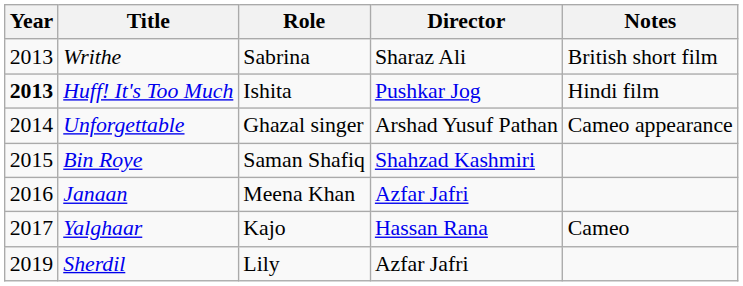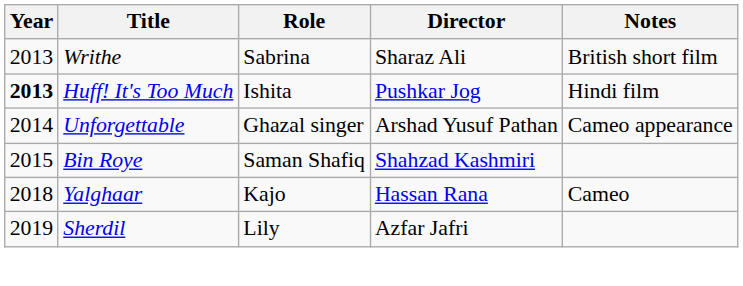- row: 2016 | Janaan | Meena Khan | Azfar Jafri
Yalghaar | Year: 2017 -> 2018
